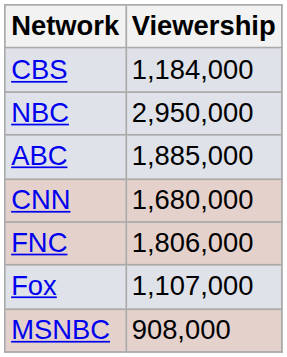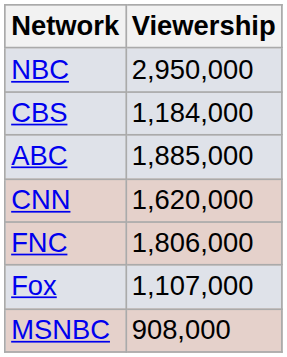rows swapped: NBC <-> CBS
CNN | Viewership: 1,680,000 -> 1,620,000
